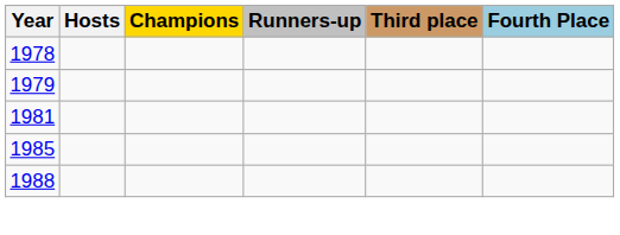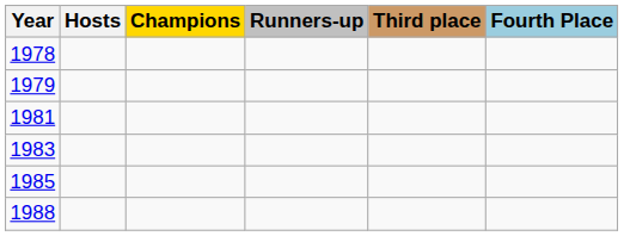+ row: 1983
